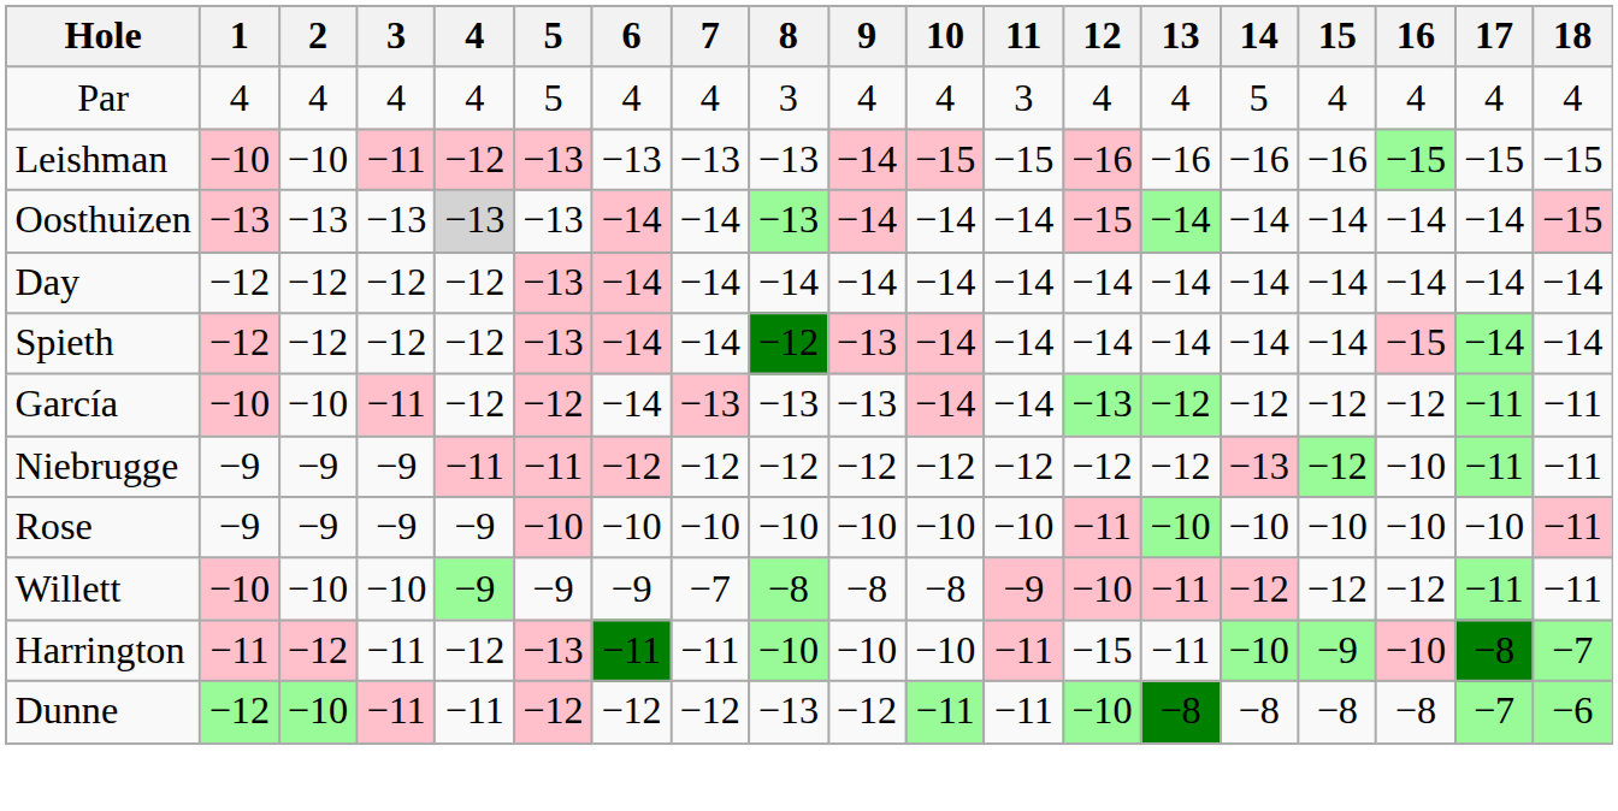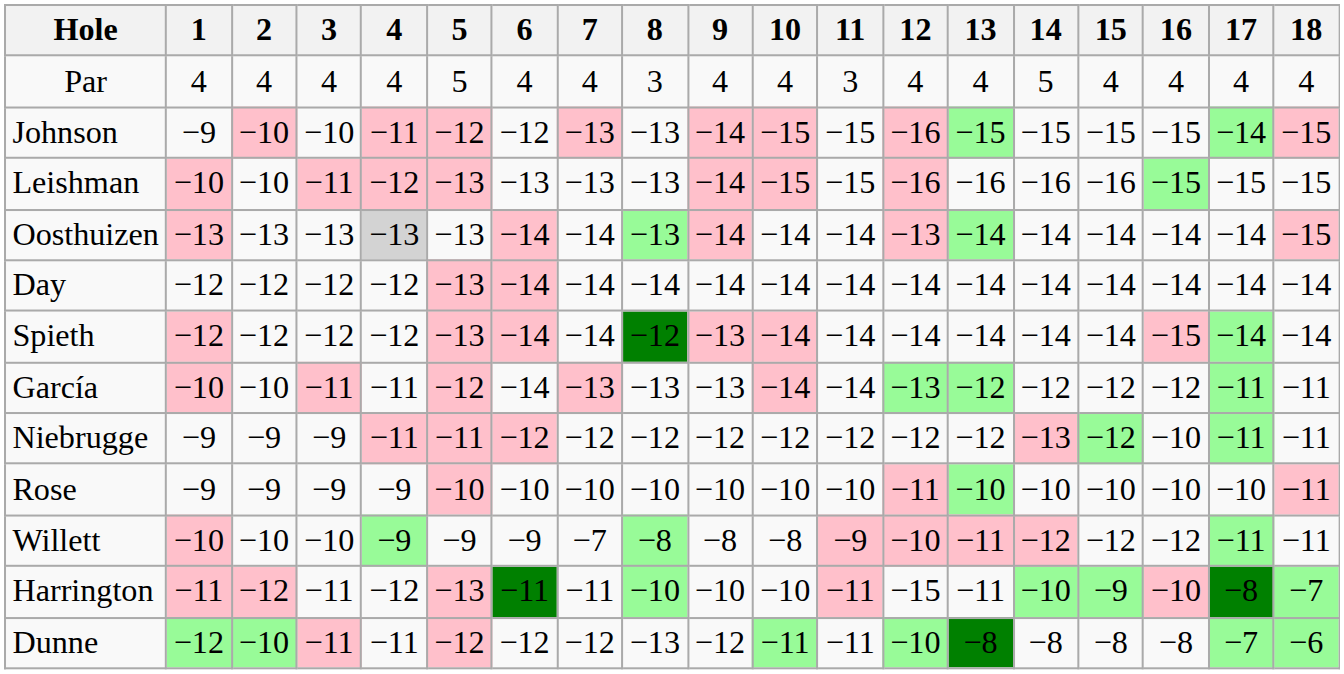+ row: Johnson | −9 | −10 | −10 | −11 | −12 | −12 | −13 | −13 | −14 | −15 | −15 | −16 | −15 | −15 | −15 | −15 | −14 | −15
Oosthuizen | 12: −15 -> −13
García | 4: −12 -> −11
